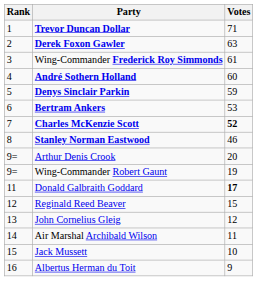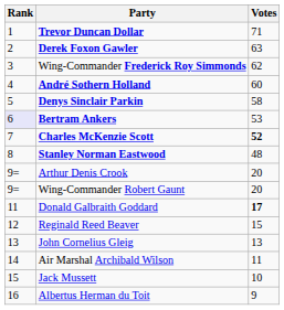Wing-Commander Frederick Roy Simmonds | Votes: 61 -> 62
Denys Sinclair Parkin | Votes: 59 -> 58
Bertram Ankers | Rank: no background -> lavender background
Stanley Norman Eastwood | Votes: 46 -> 48
Wing-Commander Robert Gaunt | Votes: 19 -> 20
John Cornelius Gleig | Votes: 12 -> 13
